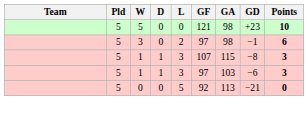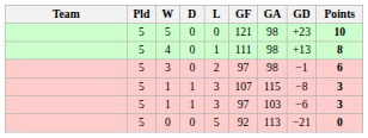+ row: 5 | 4 | 0 | 1 | 111 | 98 | +13 | 8
